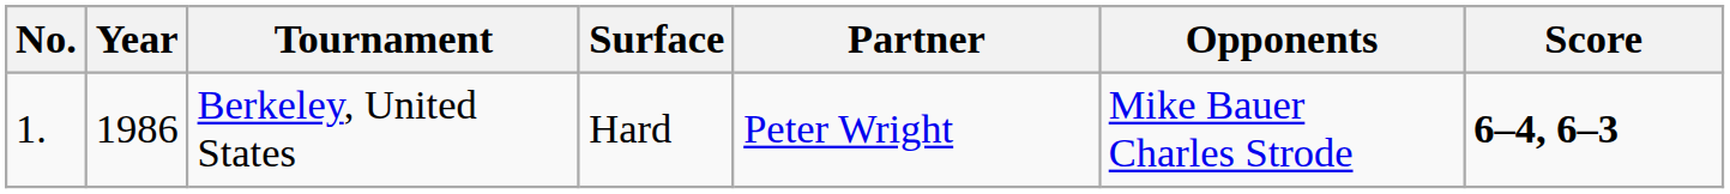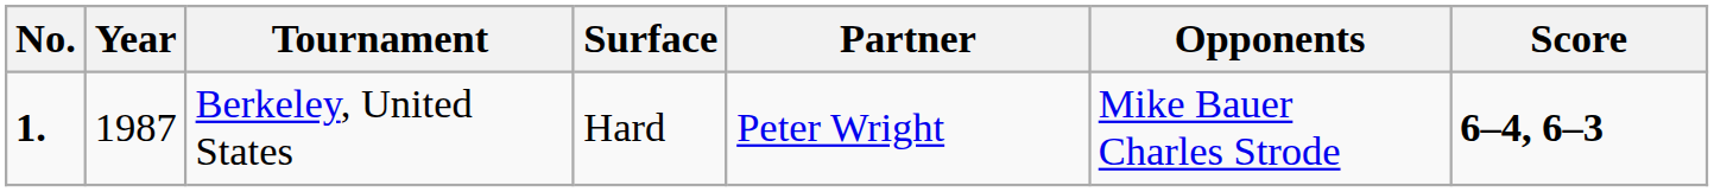Berkeley, United States | No.: normal -> bold
Berkeley, United States | Year: 1986 -> 1987
